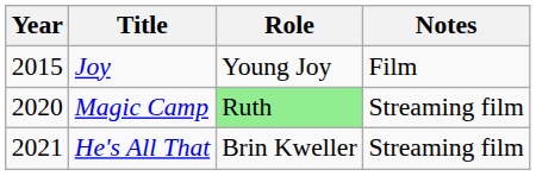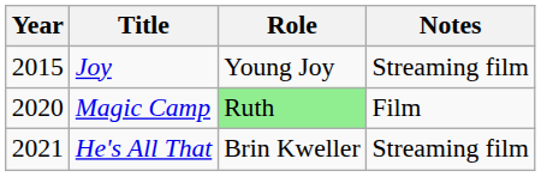Joy | Notes: Film -> Streaming film
Magic Camp | Notes: Streaming film -> Film
